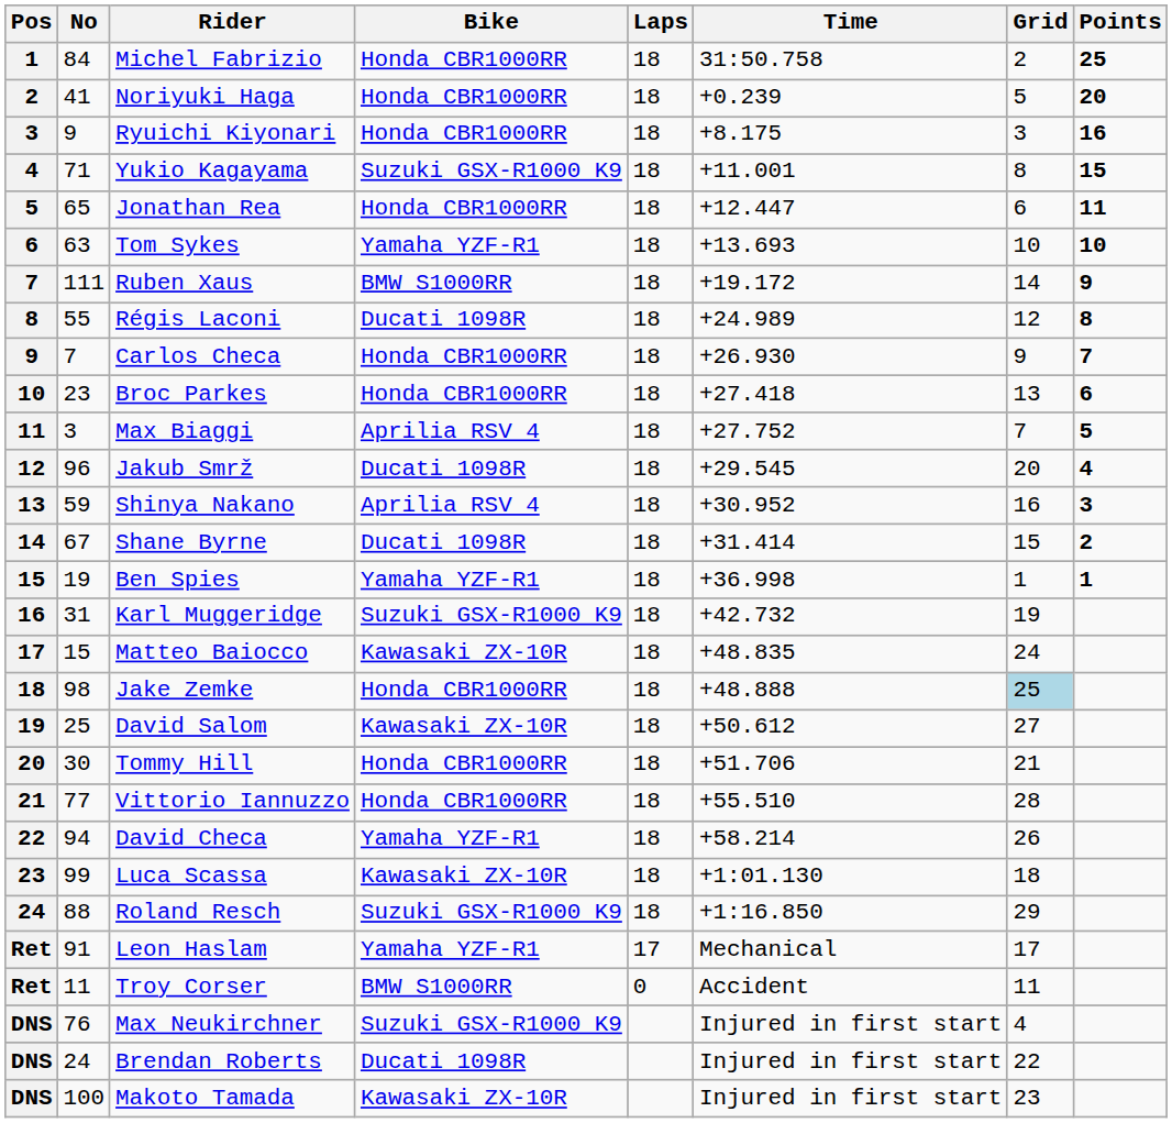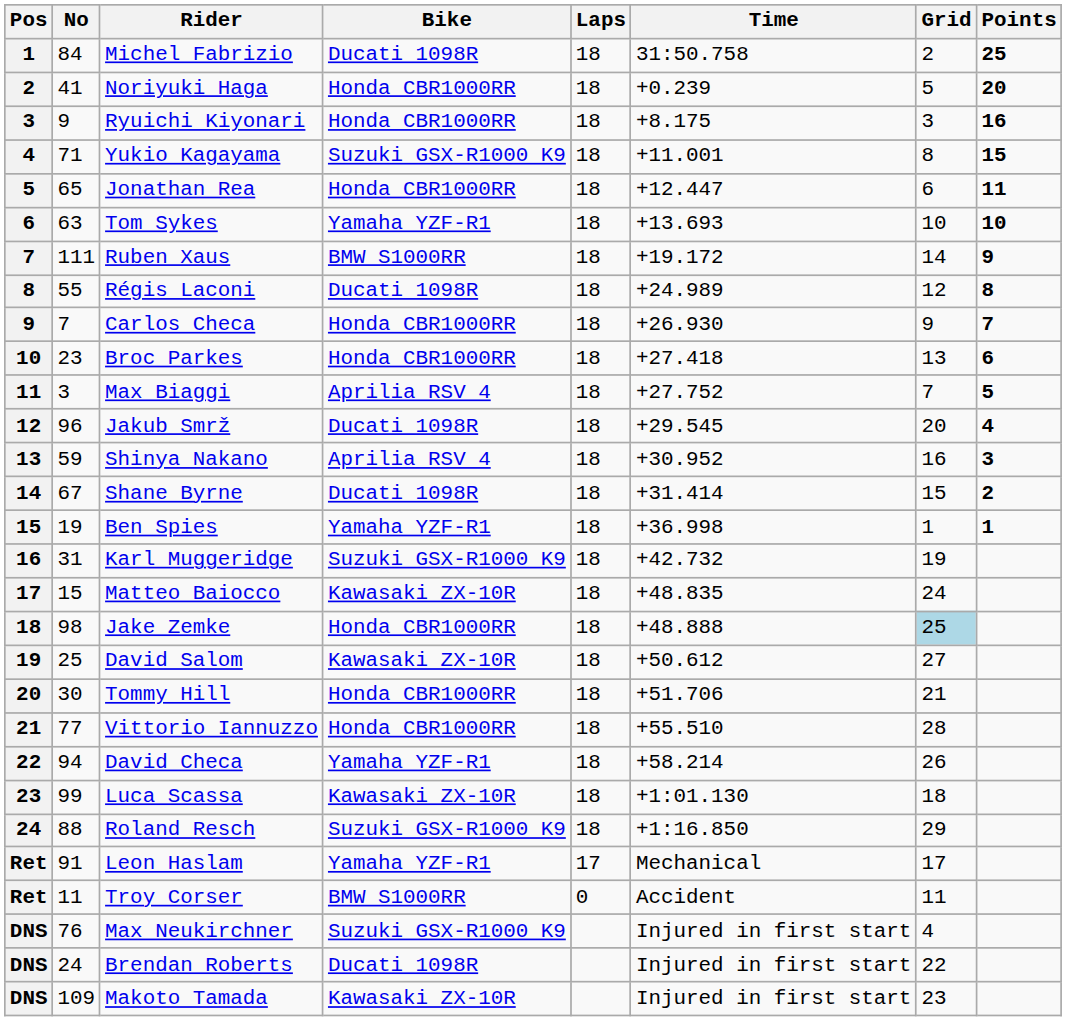Michel Fabrizio | Bike: Honda CBR1000RR -> Ducati 1098R
Makoto Tamada | No: 100 -> 109
